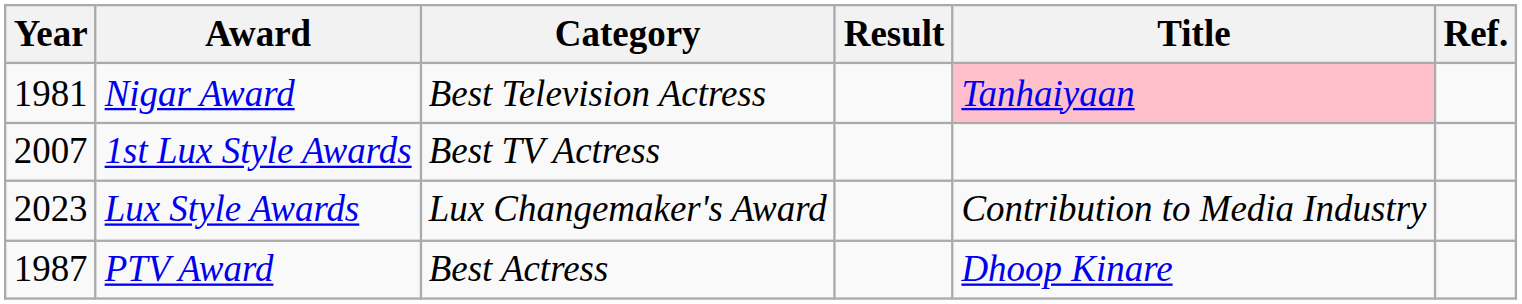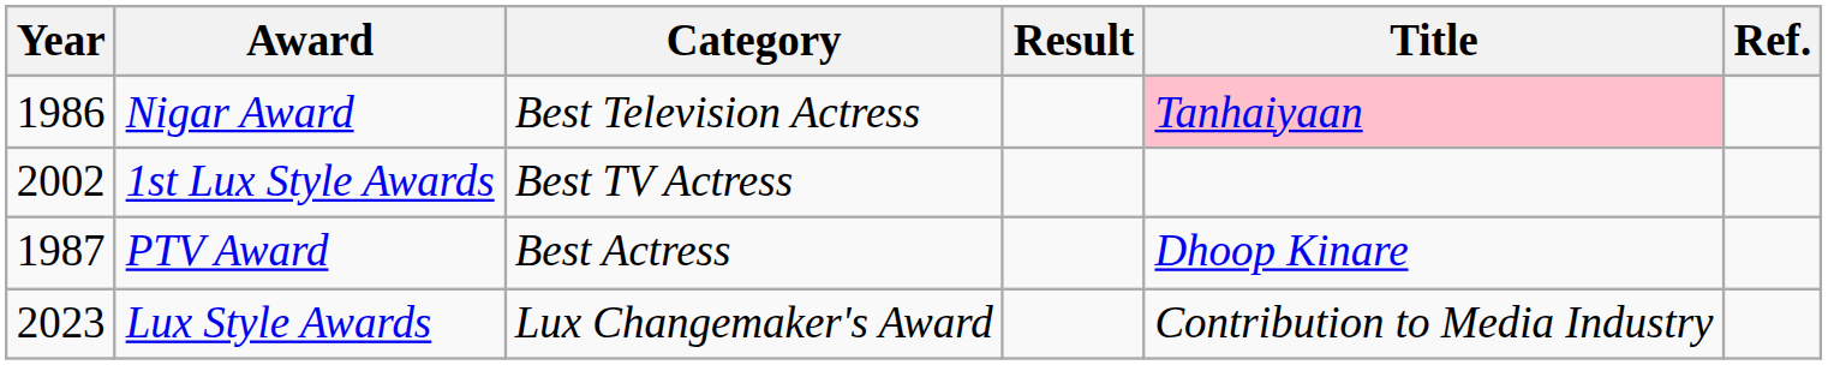Nigar Award | Year: 1981 -> 1986
1st Lux Style Awards | Year: 2007 -> 2002
rows swapped: PTV Award <-> Lux Style Awards
